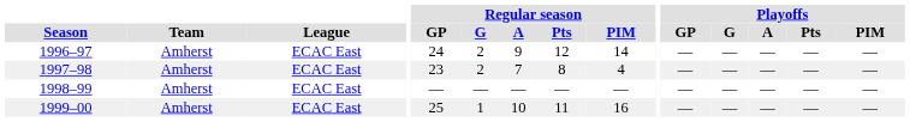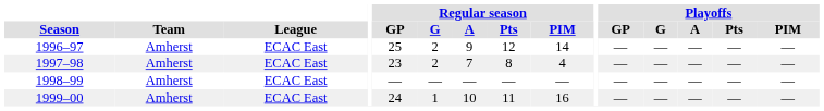1996–97 | Regular season / GP: 24 -> 25
1999–00 | Regular season / GP: 25 -> 24
